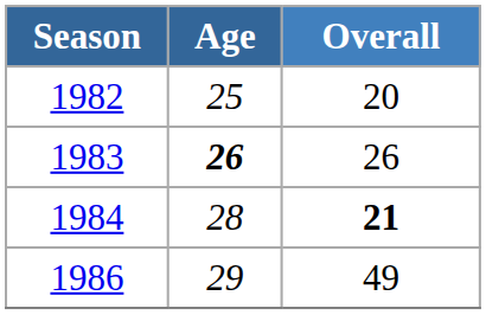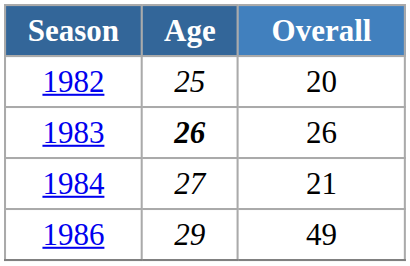1984 | Age: 28 -> 27
1984 | Overall: bold -> normal
